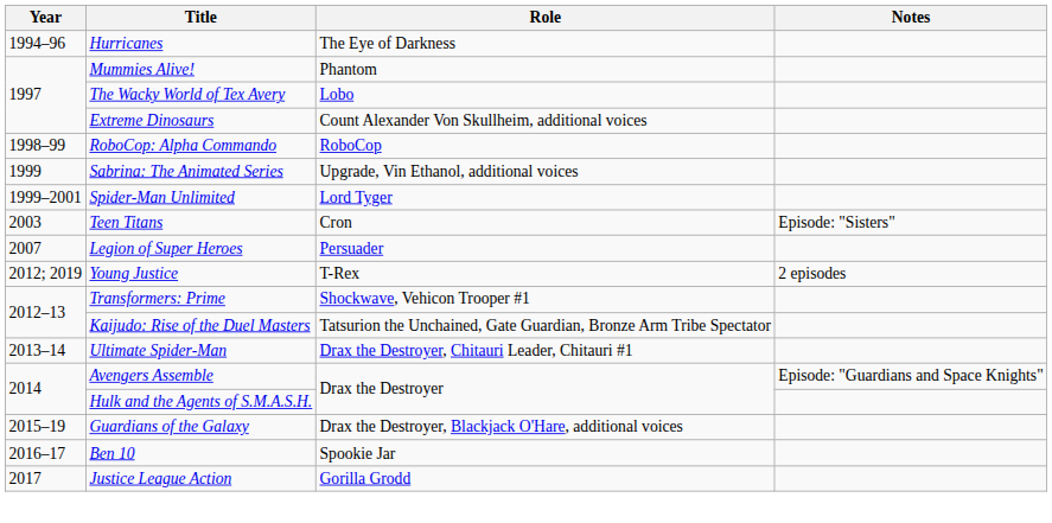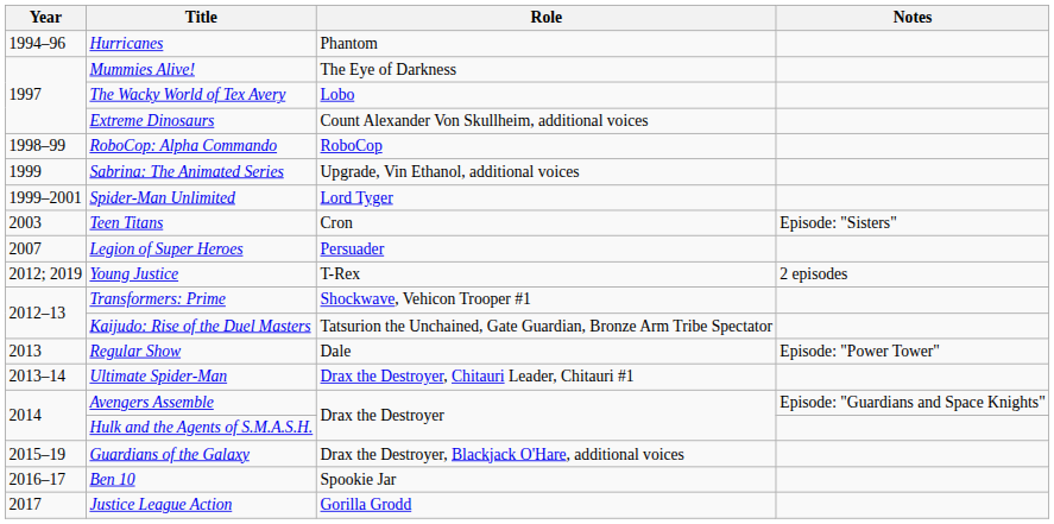Hurricanes | Role: The Eye of Darkness -> Phantom
Mummies Alive! | Role: Phantom -> The Eye of Darkness
+ row: 2013 | Regular Show | Dale | Episode: "Power Tower"
